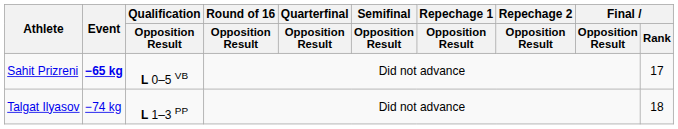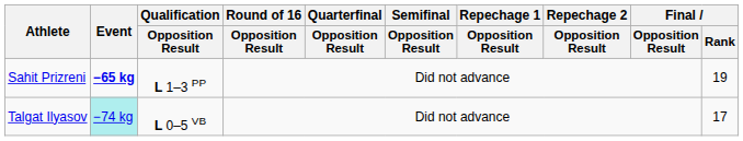Sahit Prizreni | Qualification / Opposition Result: L 0–5 VB -> L 1–3 PP
Sahit Prizreni | Final / Rank: 17 -> 19
Talgat Ilyasov | Event: no background -> paleturquoise background
Talgat Ilyasov | Qualification / Opposition Result: L 1–3 PP -> L 0–5 VB
Talgat Ilyasov | Final / Rank: 18 -> 17
